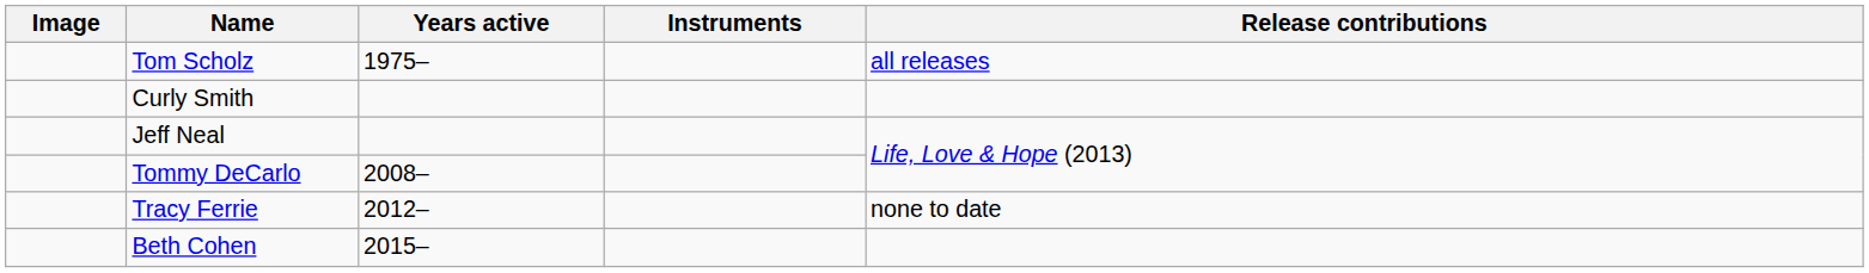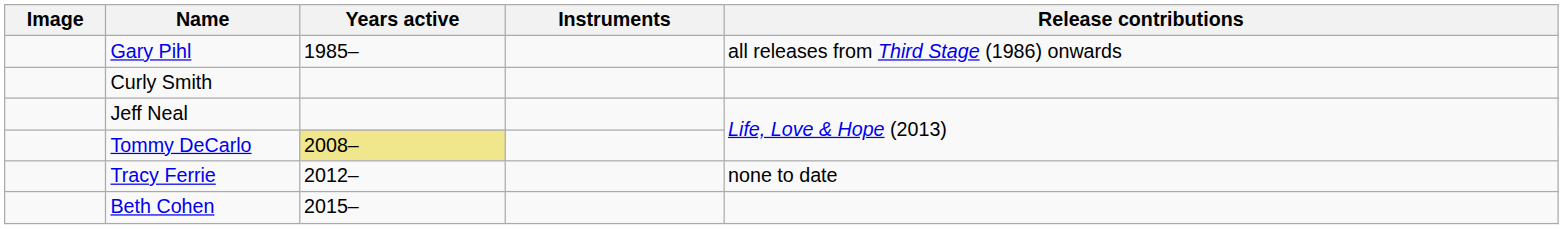- row: Tom Scholz | 1975– | all releases
+ row: Gary Pihl | 1985– | all releases from Third Stage (1986) onwards
Tommy DeCarlo | Years active: no background -> khaki background
